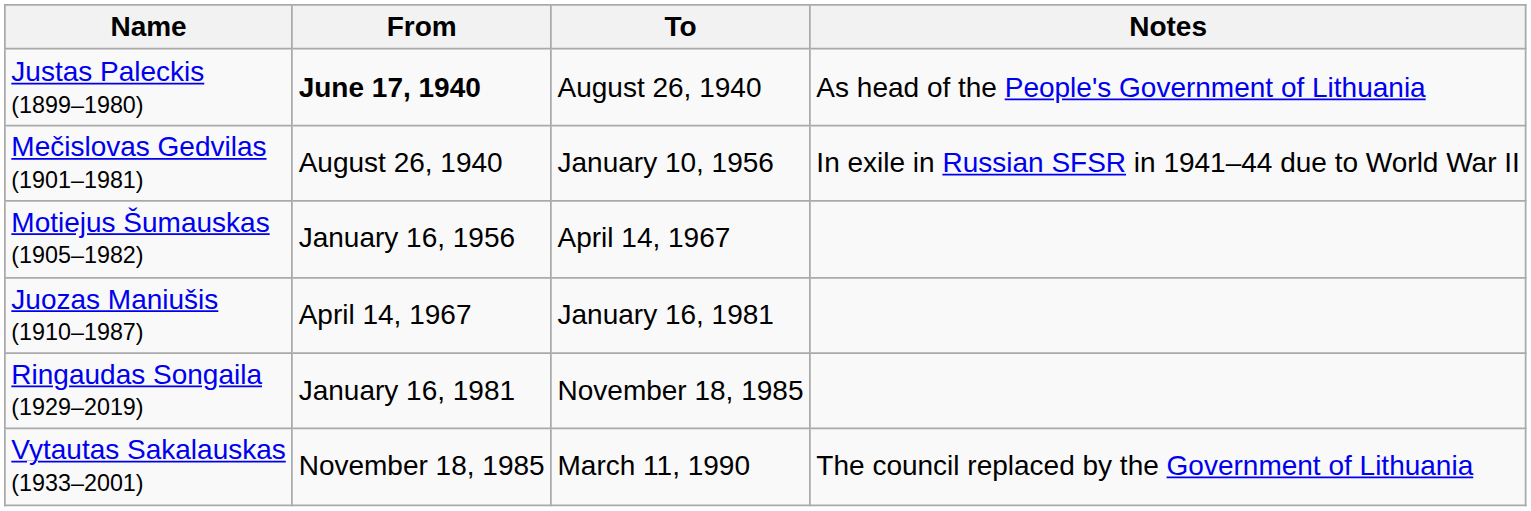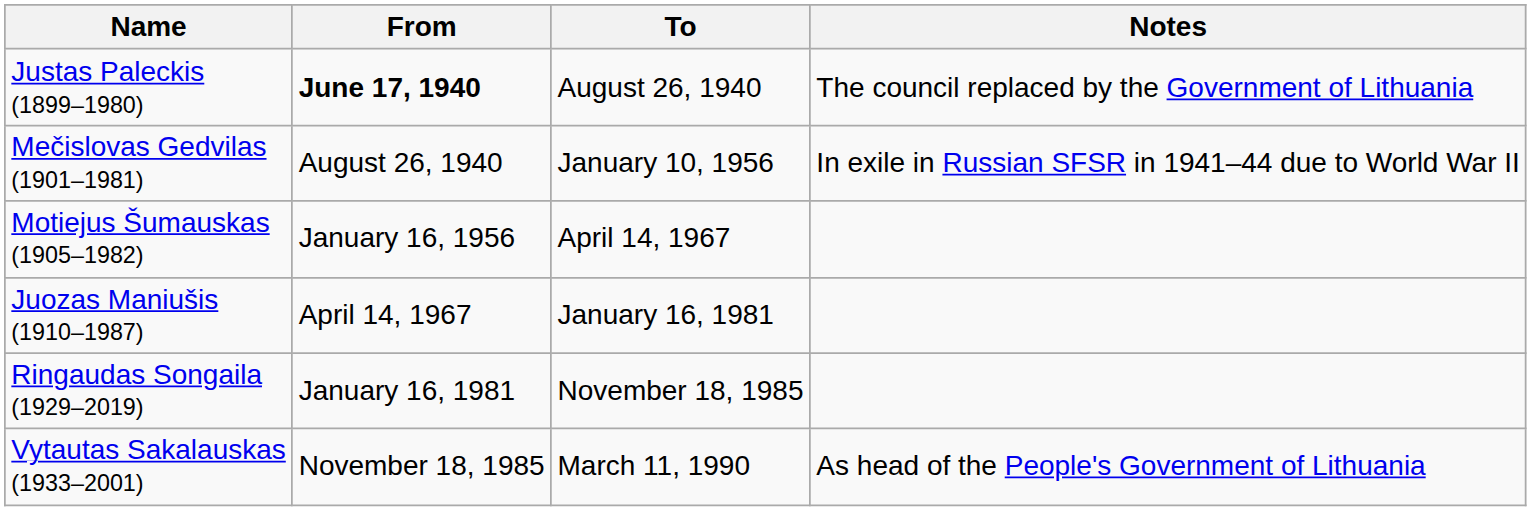Justas Paleckis (1899–1980) | Notes: As head of the People's Government of Lithuania -> The council replaced by the Government of Lithuania
Vytautas Sakalauskas (1933–2001) | Notes: The council replaced by the Government of Lithuania -> As head of the People's Government of Lithuania
